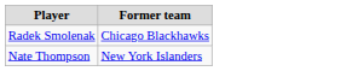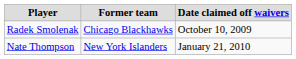+ column: Date claimed off waivers | October 10, 2009 | January 21, 2010
